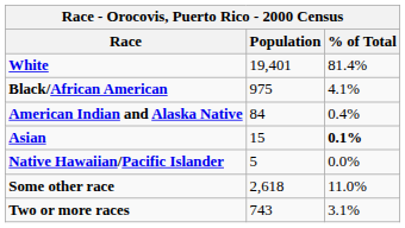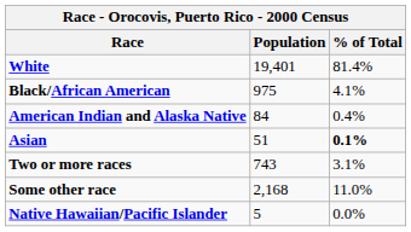Asian | Population: 15 -> 51
rows swapped: Native Hawaiian/Pacific Islander <-> Two or more races
Some other race | Population: 2,618 -> 2,168
